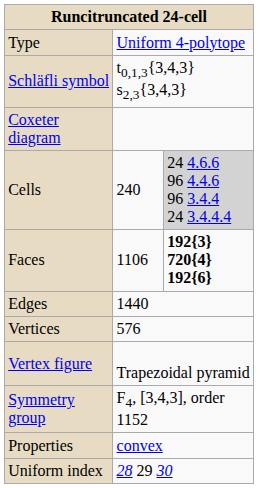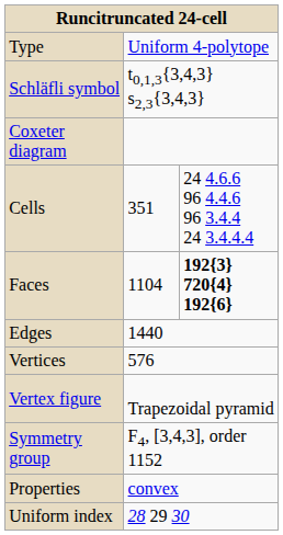Cells | column 2: 240 -> 351
Cells | column 3: lightgrey background -> no background
Faces | column 2: 1106 -> 1104
